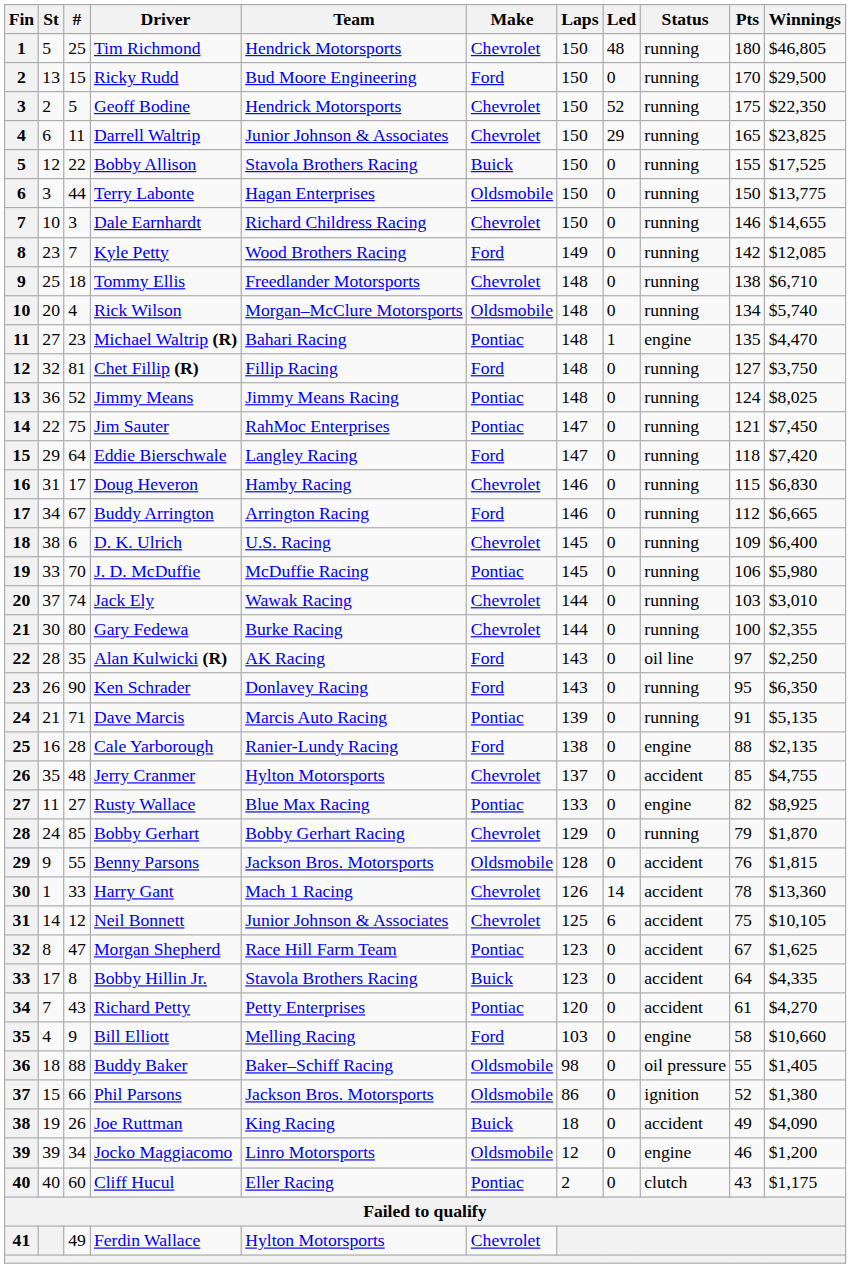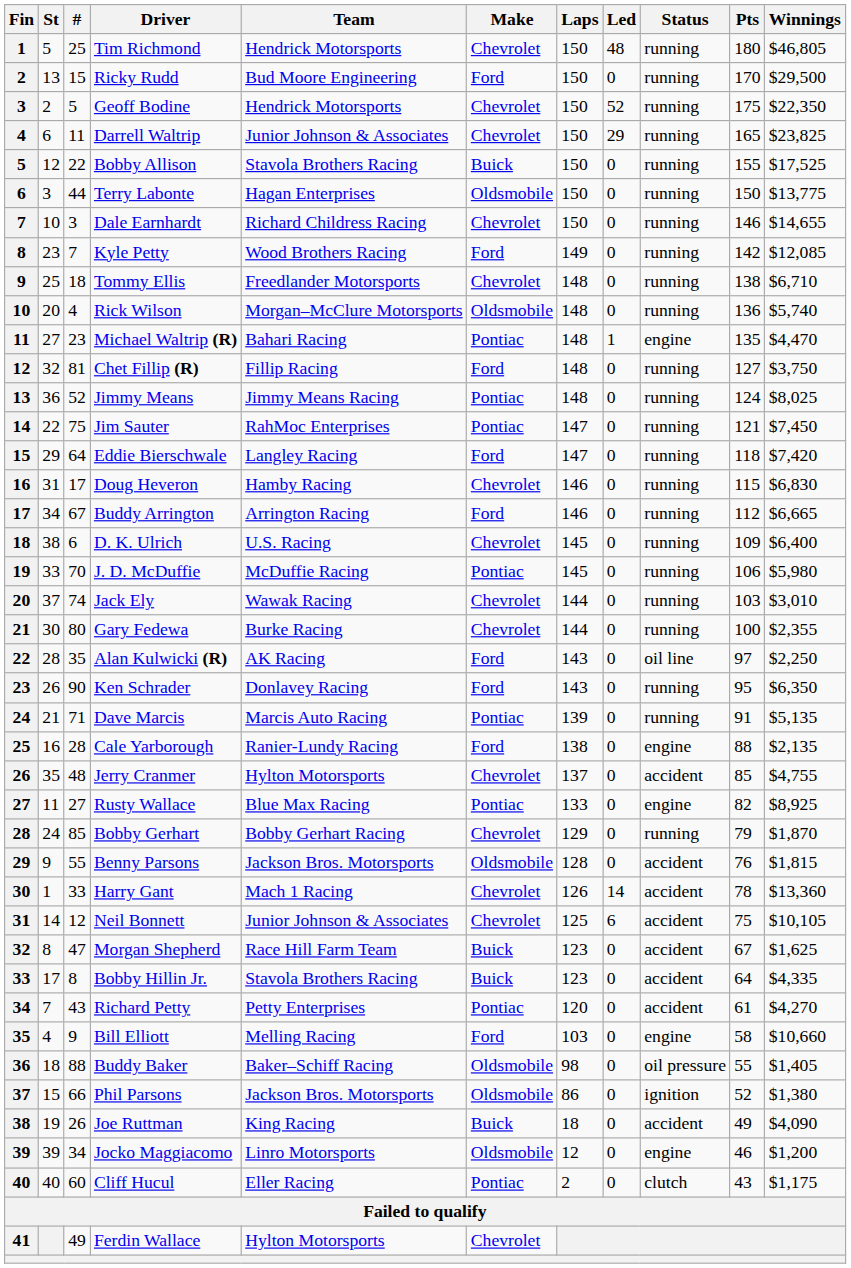Rick Wilson | Pts: 134 -> 136
Morgan Shepherd | Make: Pontiac -> Buick
